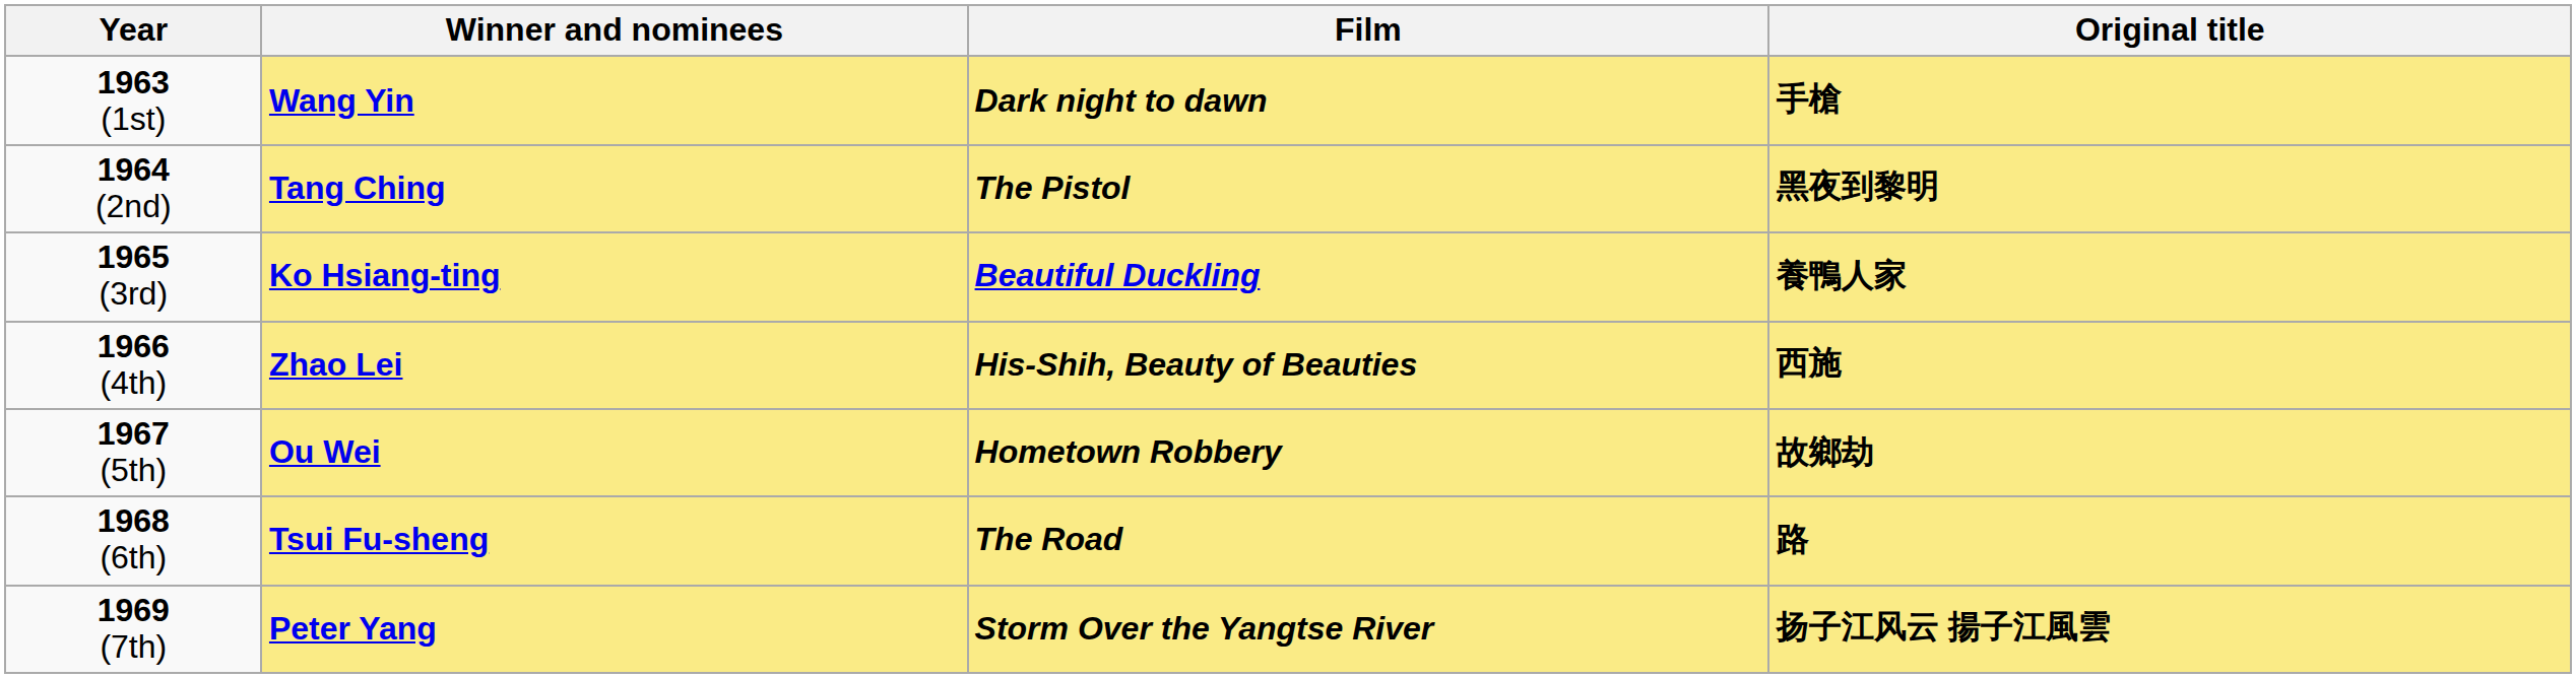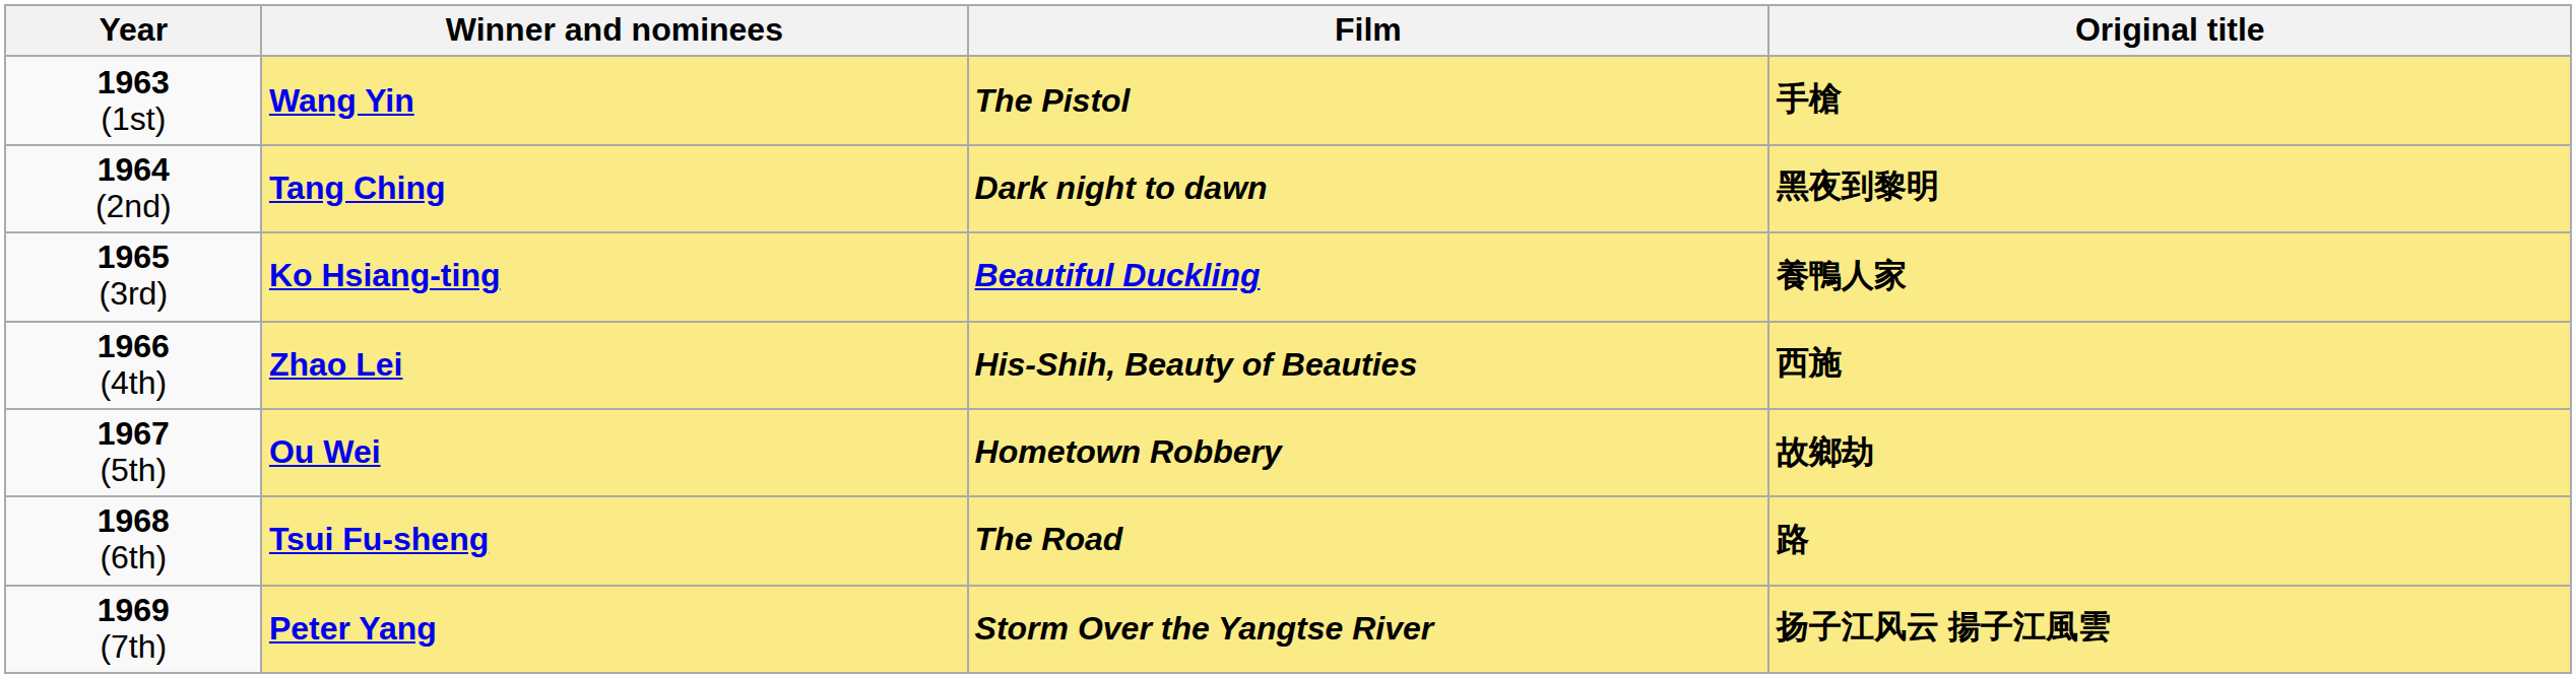Wang Yin | Film: Dark night to dawn -> The Pistol
Tang Ching | Film: The Pistol -> Dark night to dawn
